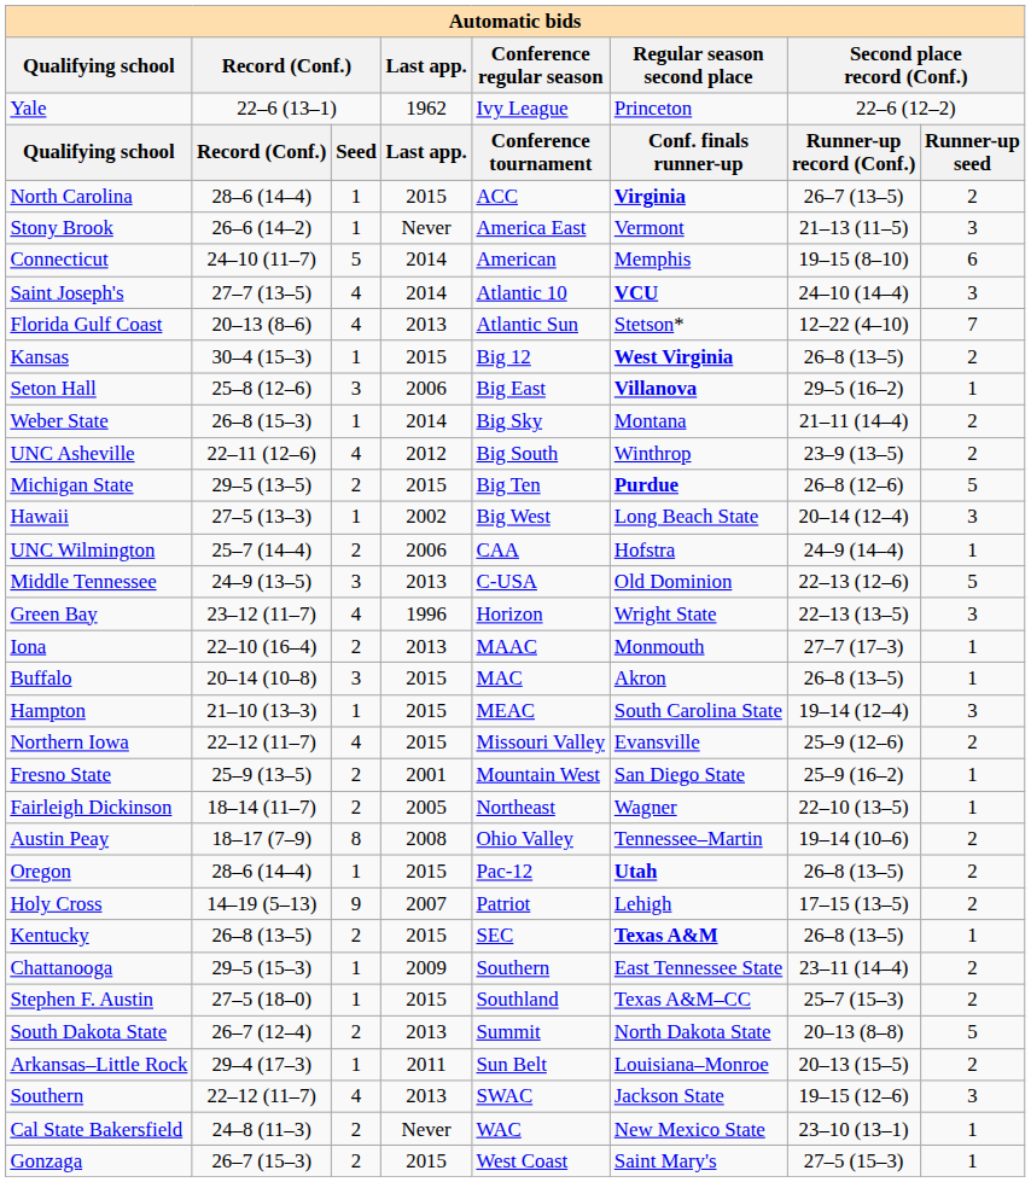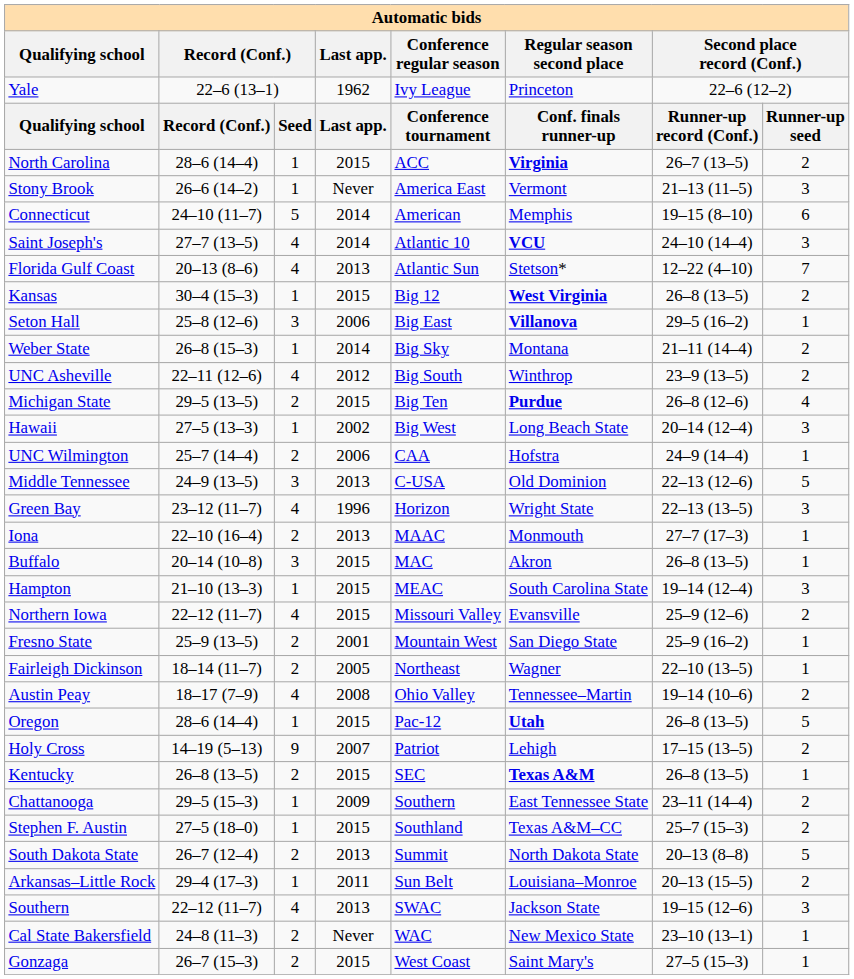Michigan State | column 8: 5 -> 4
Austin Peay | column 3: 8 -> 4
Oregon | column 8: 2 -> 5
